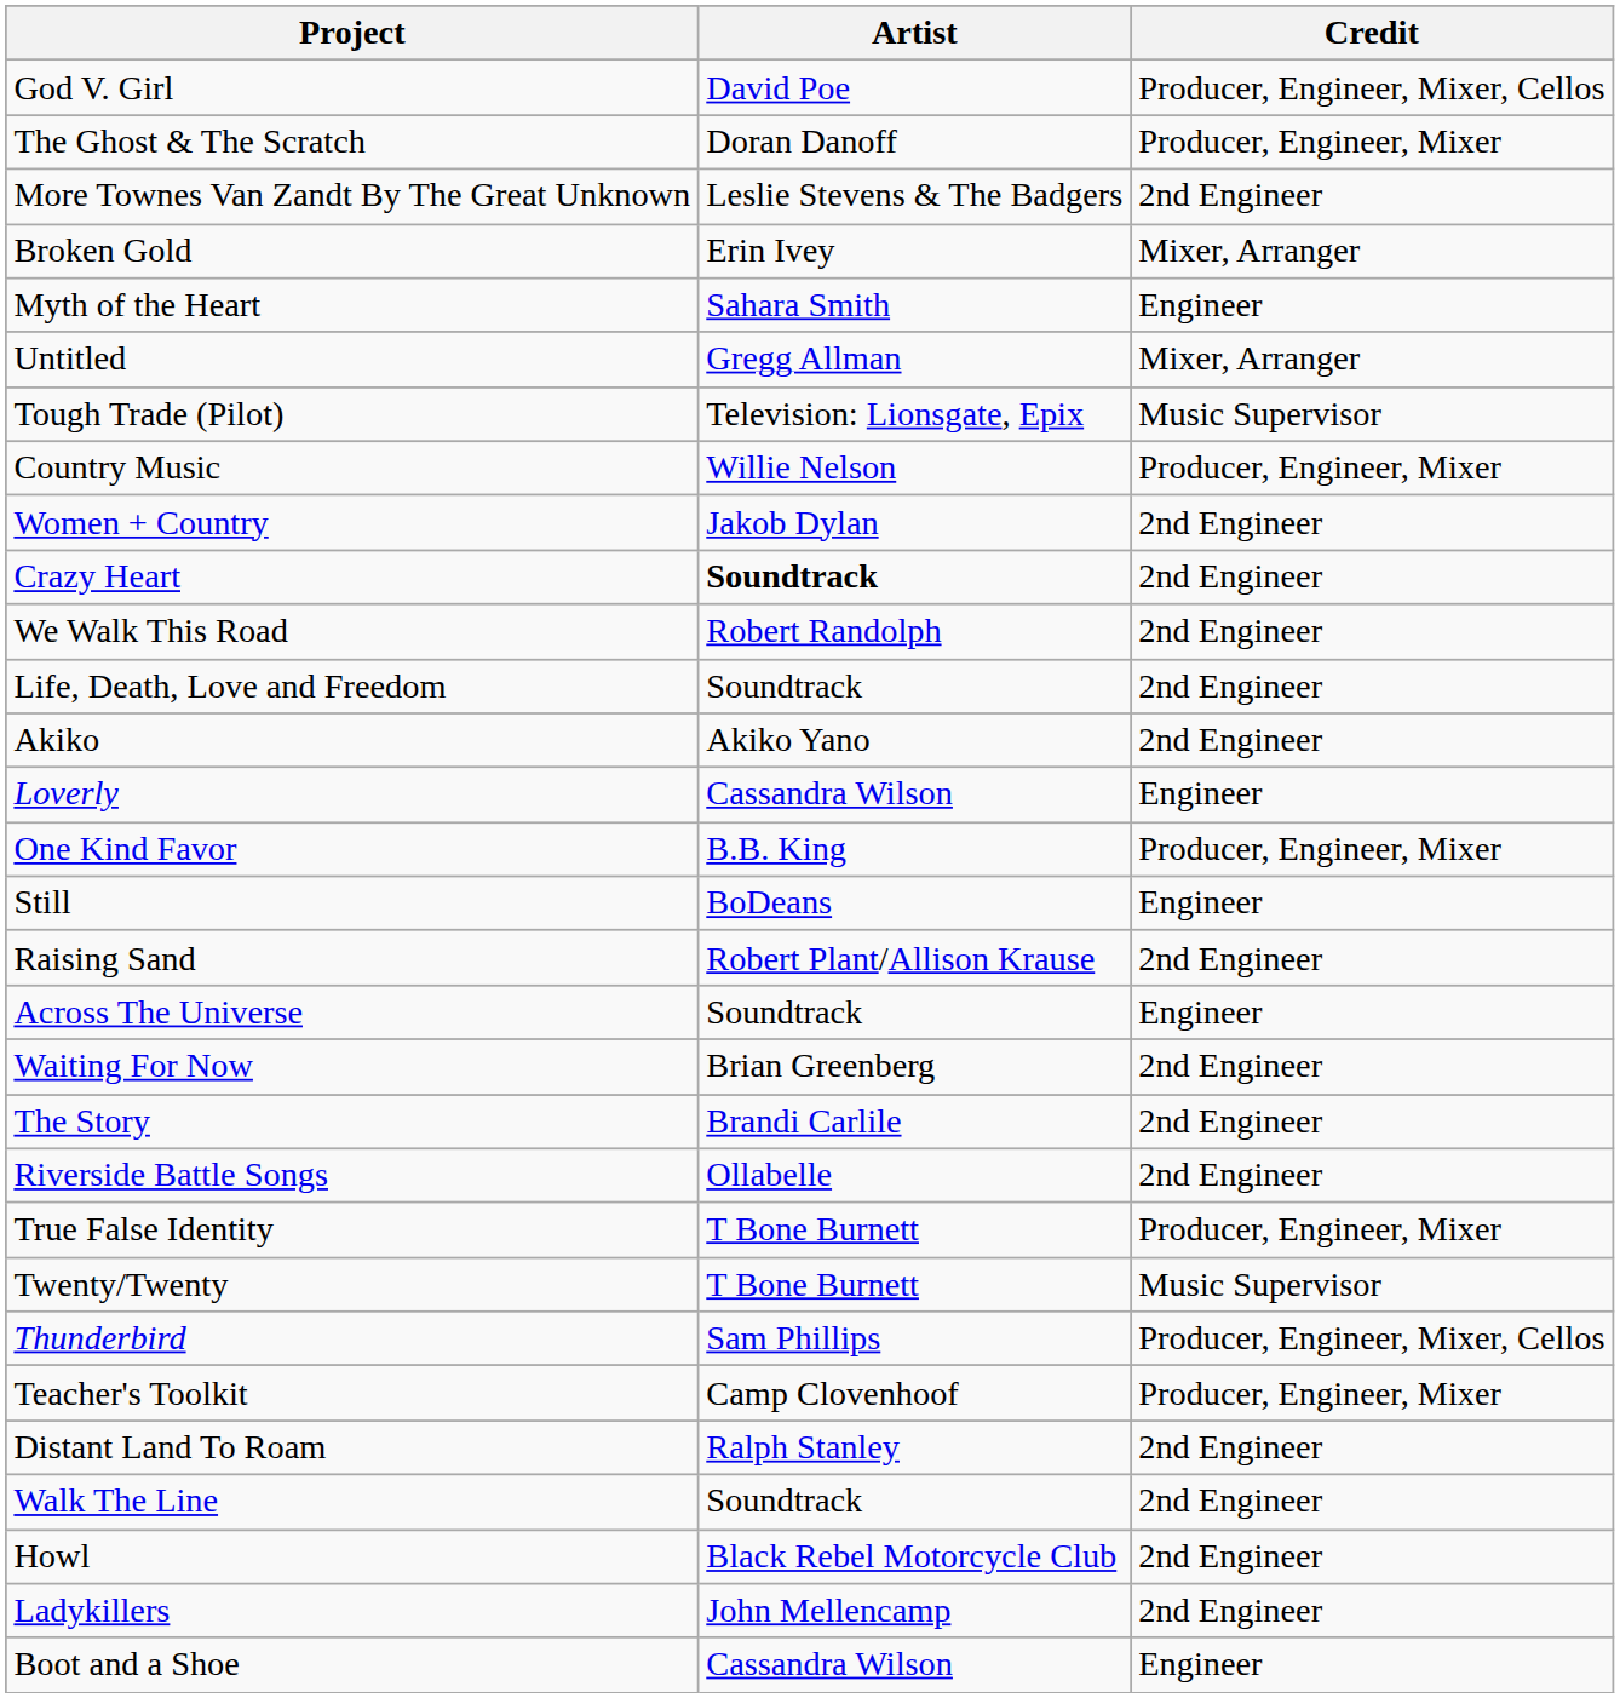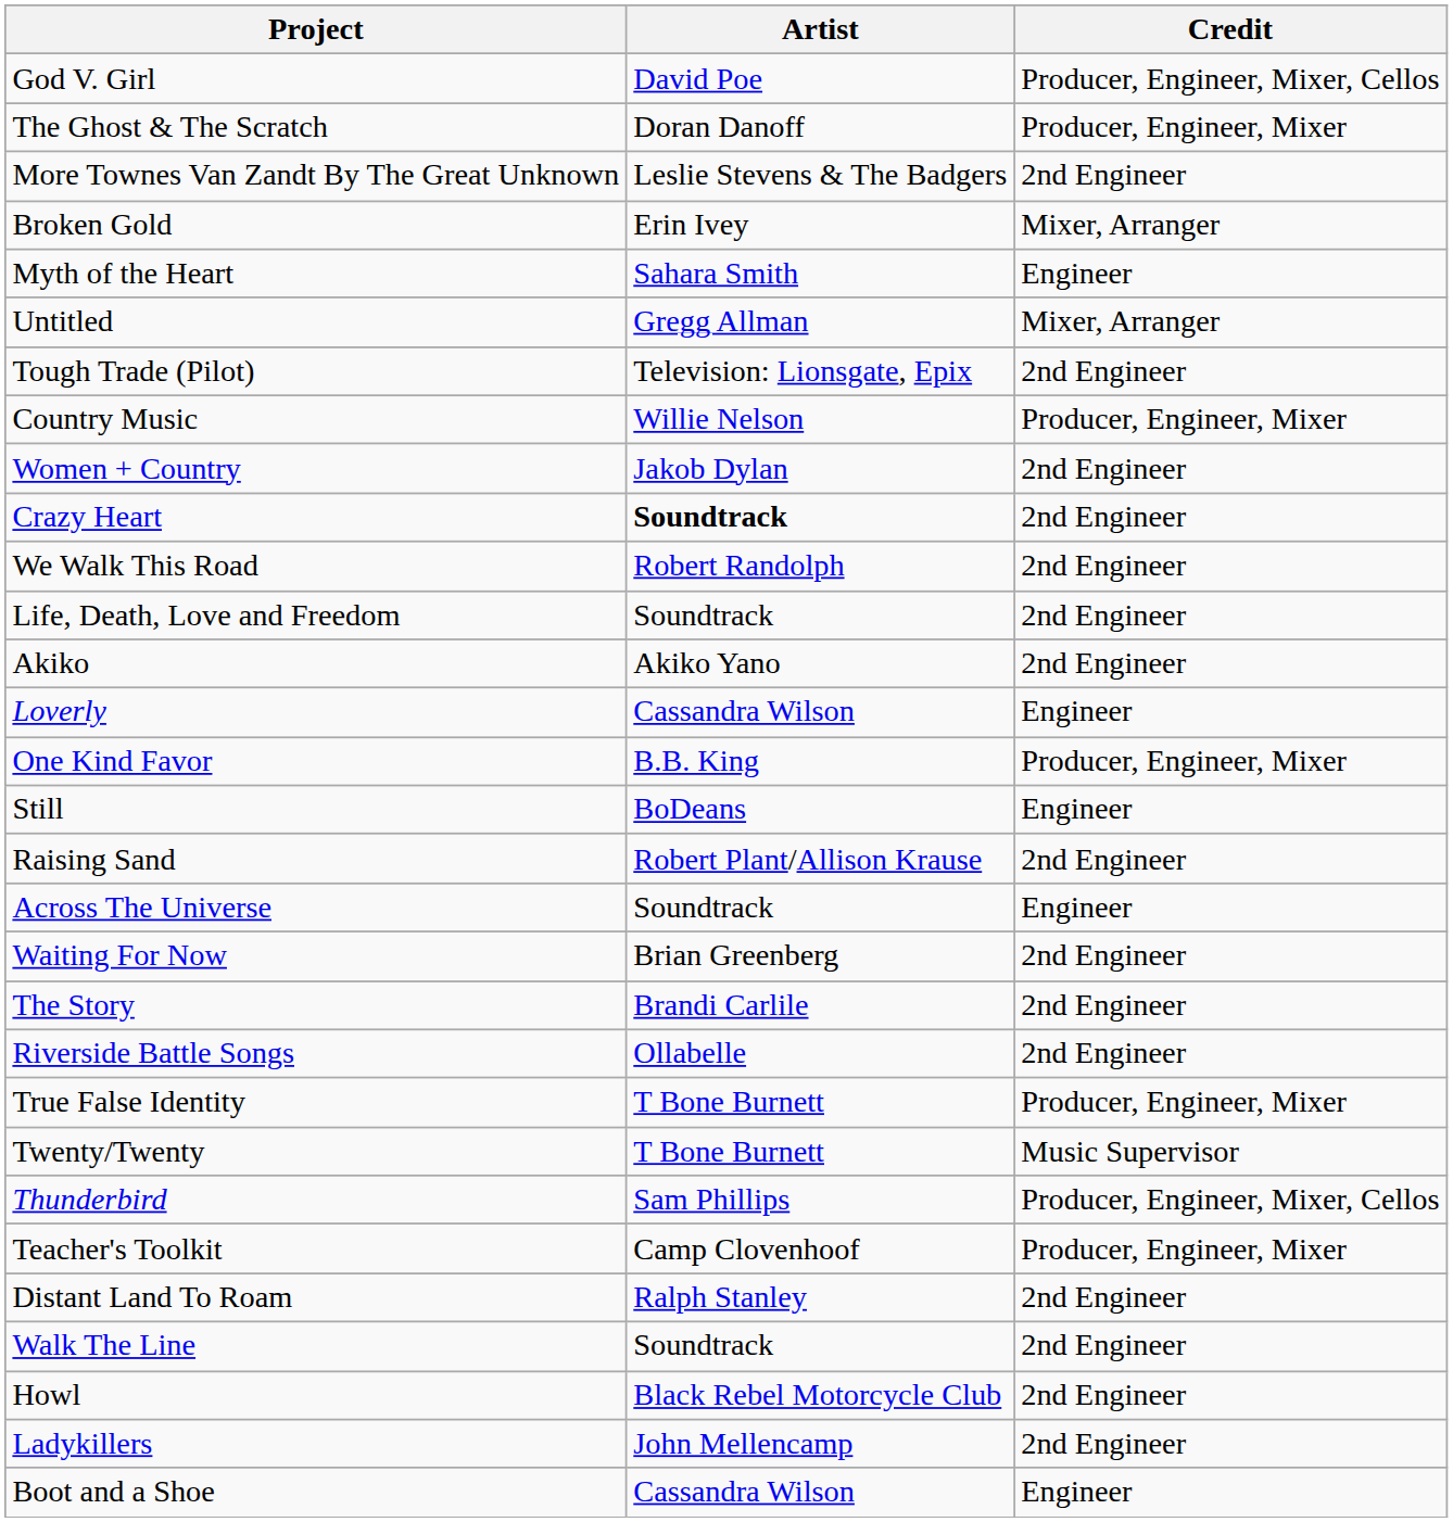Tough Trade (Pilot) | Credit: Music Supervisor -> 2nd Engineer
